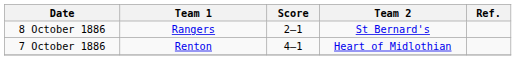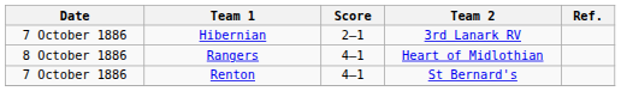+ row: 7 October 1886 | Hibernian | 2–1 | 3rd Lanark RV
Rangers | Score: 2–1 -> 4–1
Rangers | Team 2: St Bernard's -> Heart of Midlothian
Renton | Team 2: Heart of Midlothian -> St Bernard's
